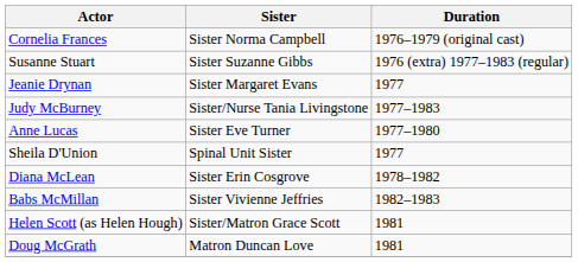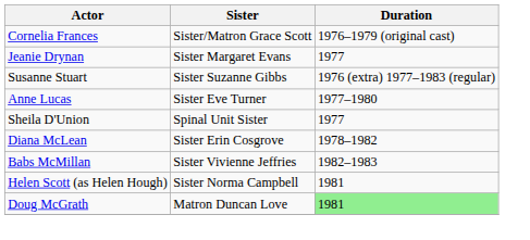Cornelia Frances | Sister: Sister Norma Campbell -> Sister/Matron Grace Scott
rows swapped: Susanne Stuart <-> Jeanie Drynan
- row: Judy McBurney | Sister/Nurse Tania Livingstone | 1977–1983
Helen Scott (as Helen Hough) | Sister: Sister/Matron Grace Scott -> Sister Norma Campbell
Doug McGrath | Duration: no background -> lightgreen background
